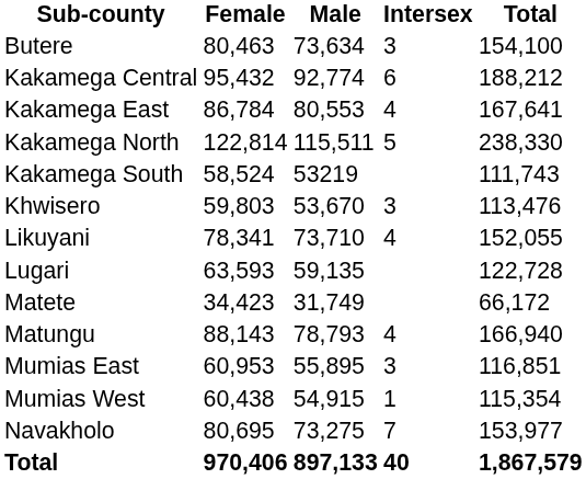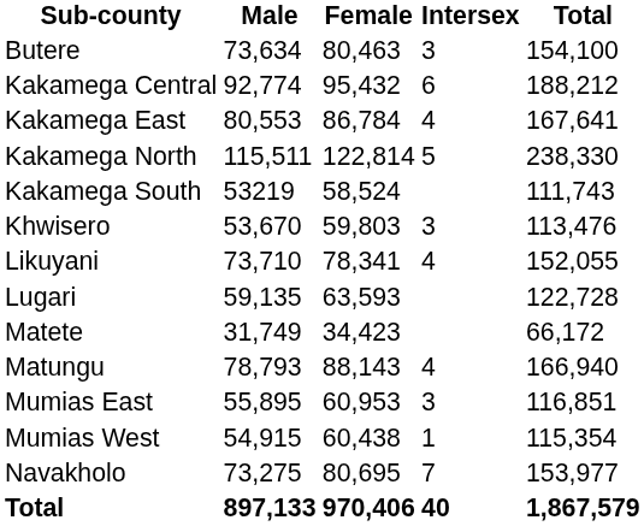columns swapped: Male <-> Female
